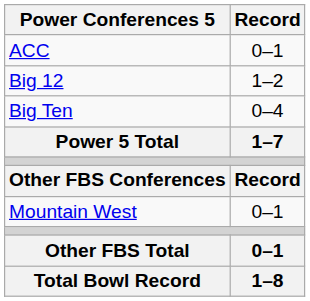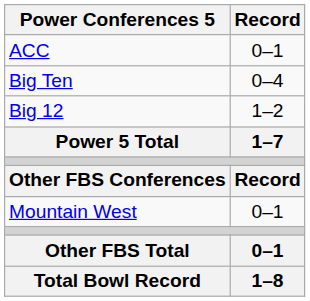rows swapped: Big Ten <-> Big 12
